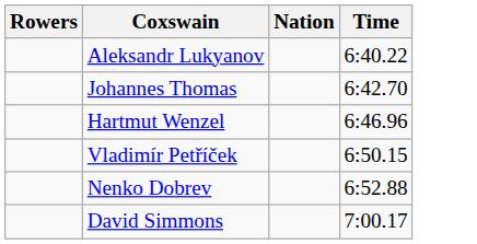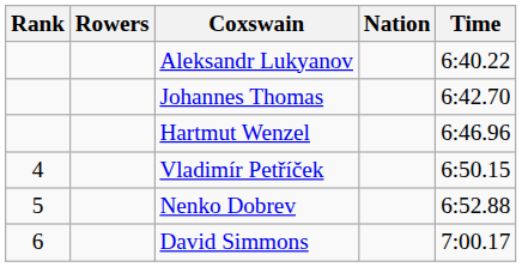+ column: Rank | 4 | 5 | 6
